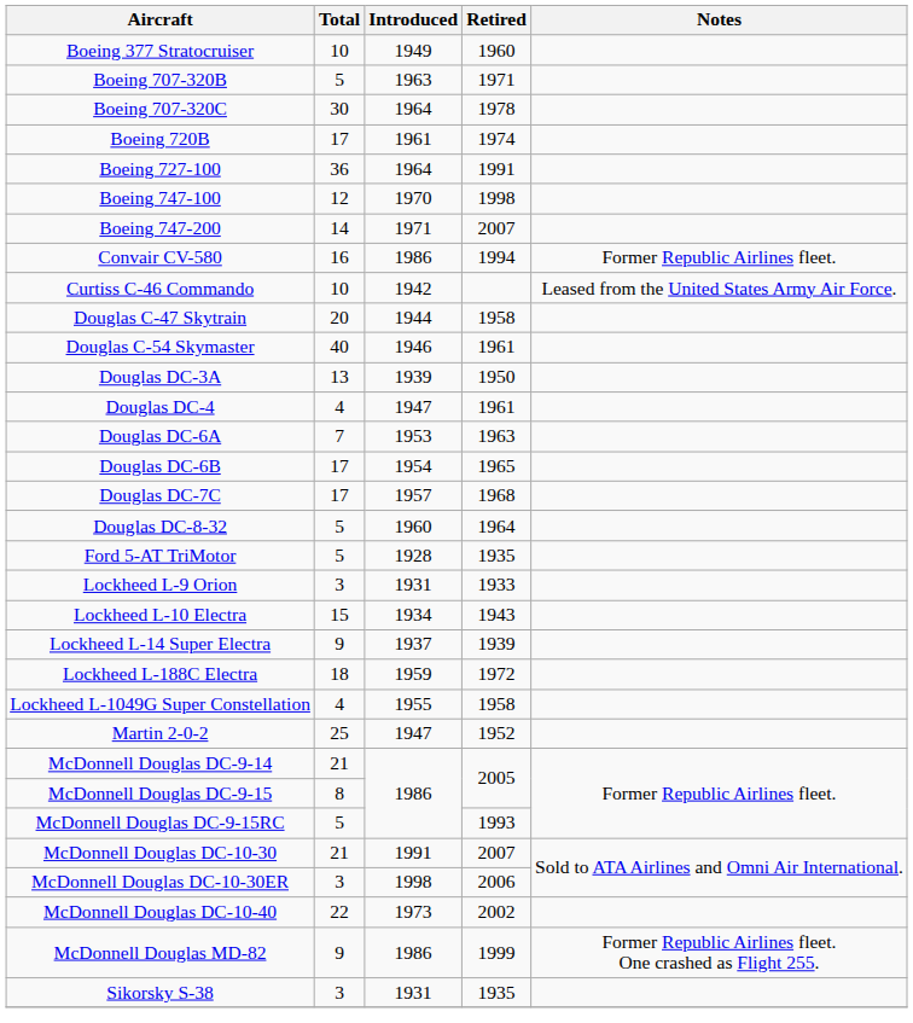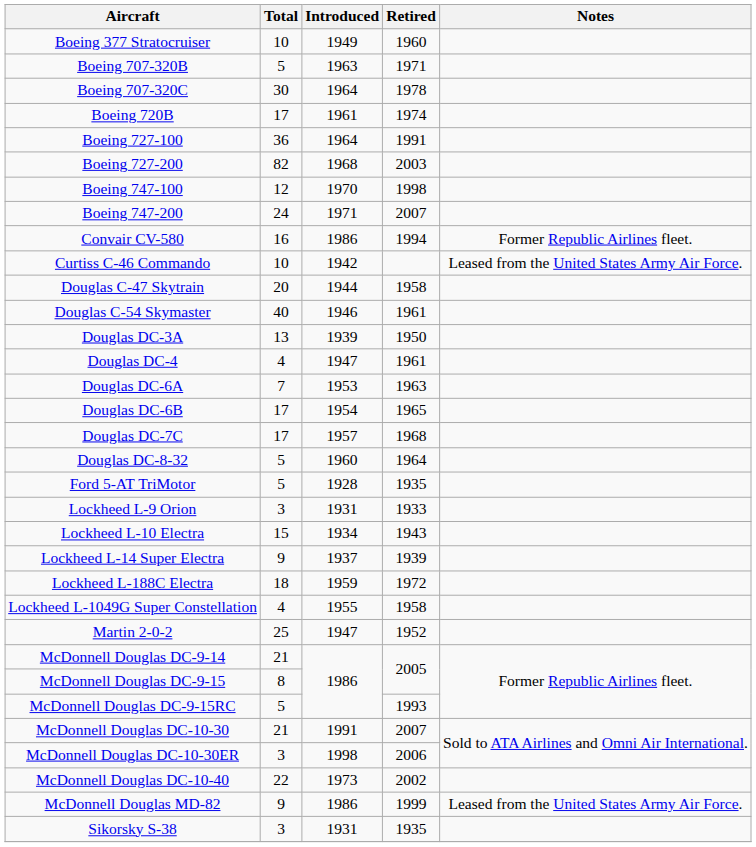+ row: Boeing 727-200 | 82 | 1968 | 2003
Boeing 747-200 | Total: 14 -> 24
McDonnell Douglas MD-82 | Notes: Former Republic Airlines fleet. One crashed as Flight 255. -> Leased from the United States Army Air Force.
